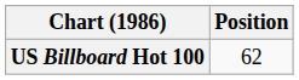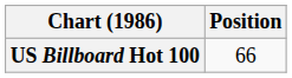US Billboard Hot 100 | Position: 62 -> 66
